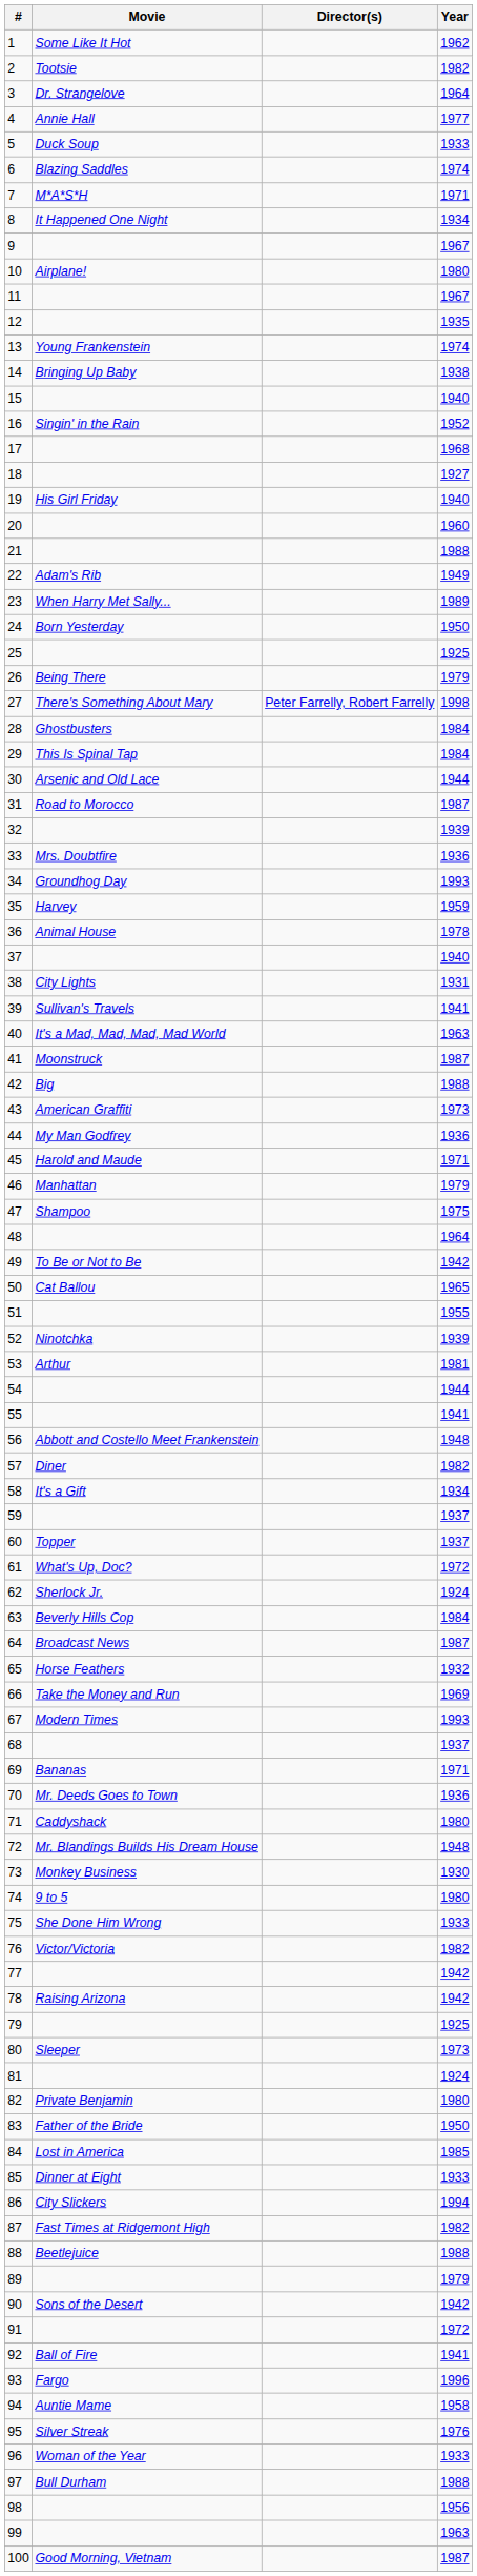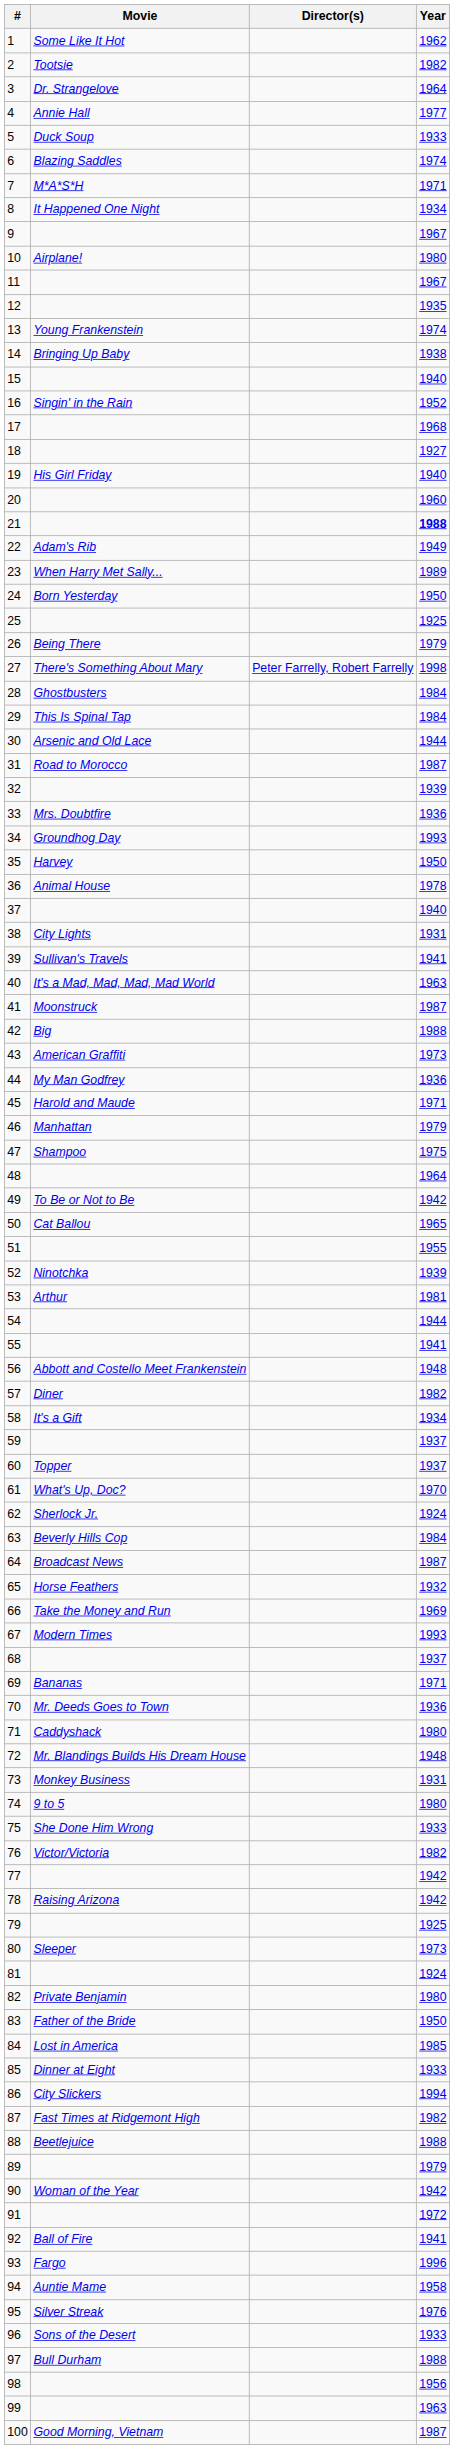21 | Year: normal -> bold
35 | Year: 1959 -> 1950
61 | Year: 1972 -> 1970
73 | Year: 1930 -> 1931
90 | Movie: Sons of the Desert -> Woman of the Year
96 | Movie: Woman of the Year -> Sons of the Desert
